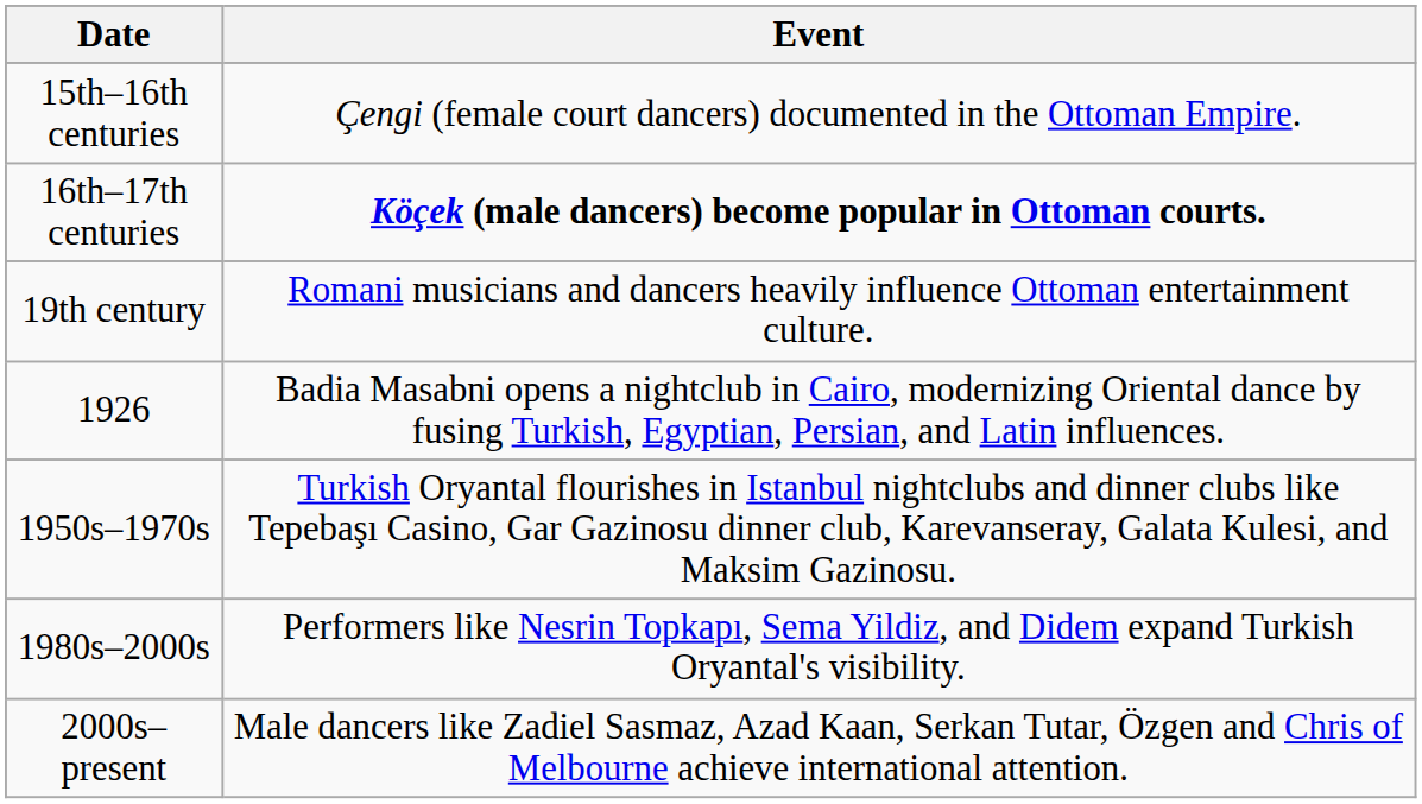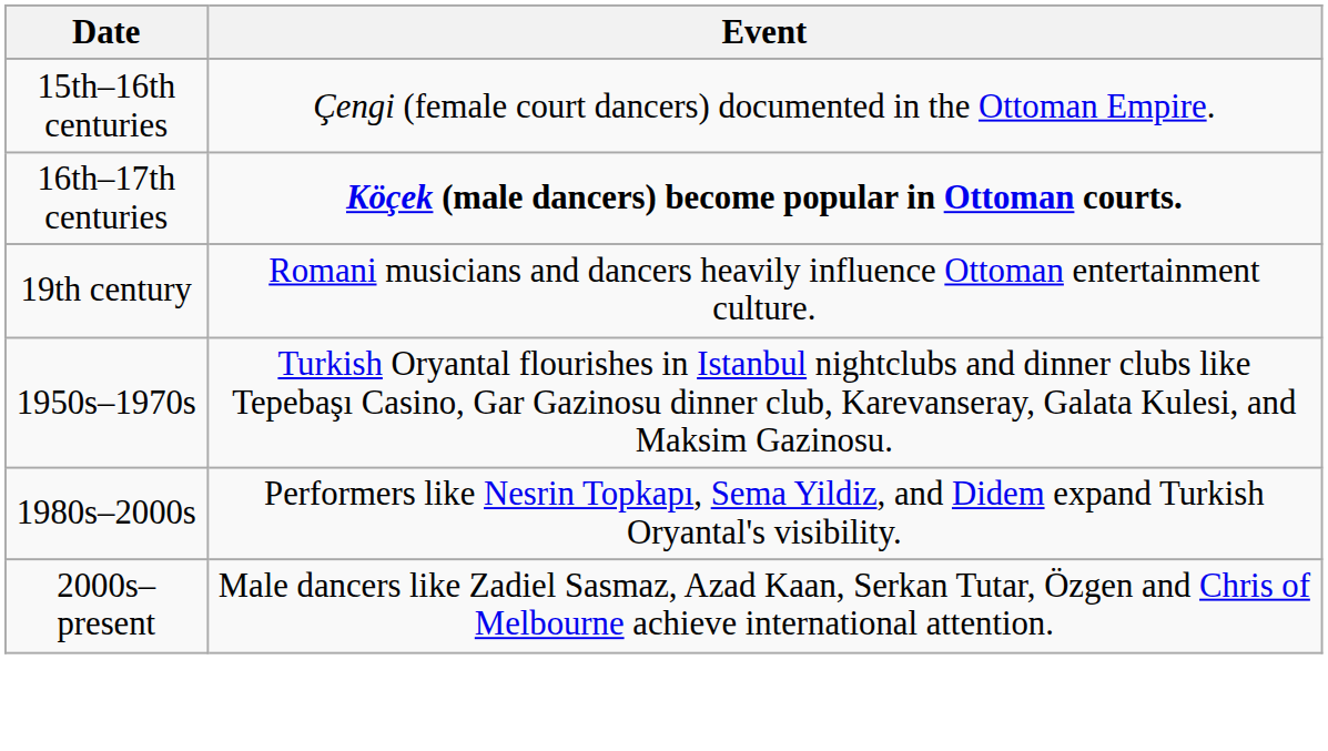- row: 1926 | Badia Masabni opens a nightclub in Cairo, modernizing Oriental dance by fusing Turkish, Egyptian, Persian, and Latin influences.
